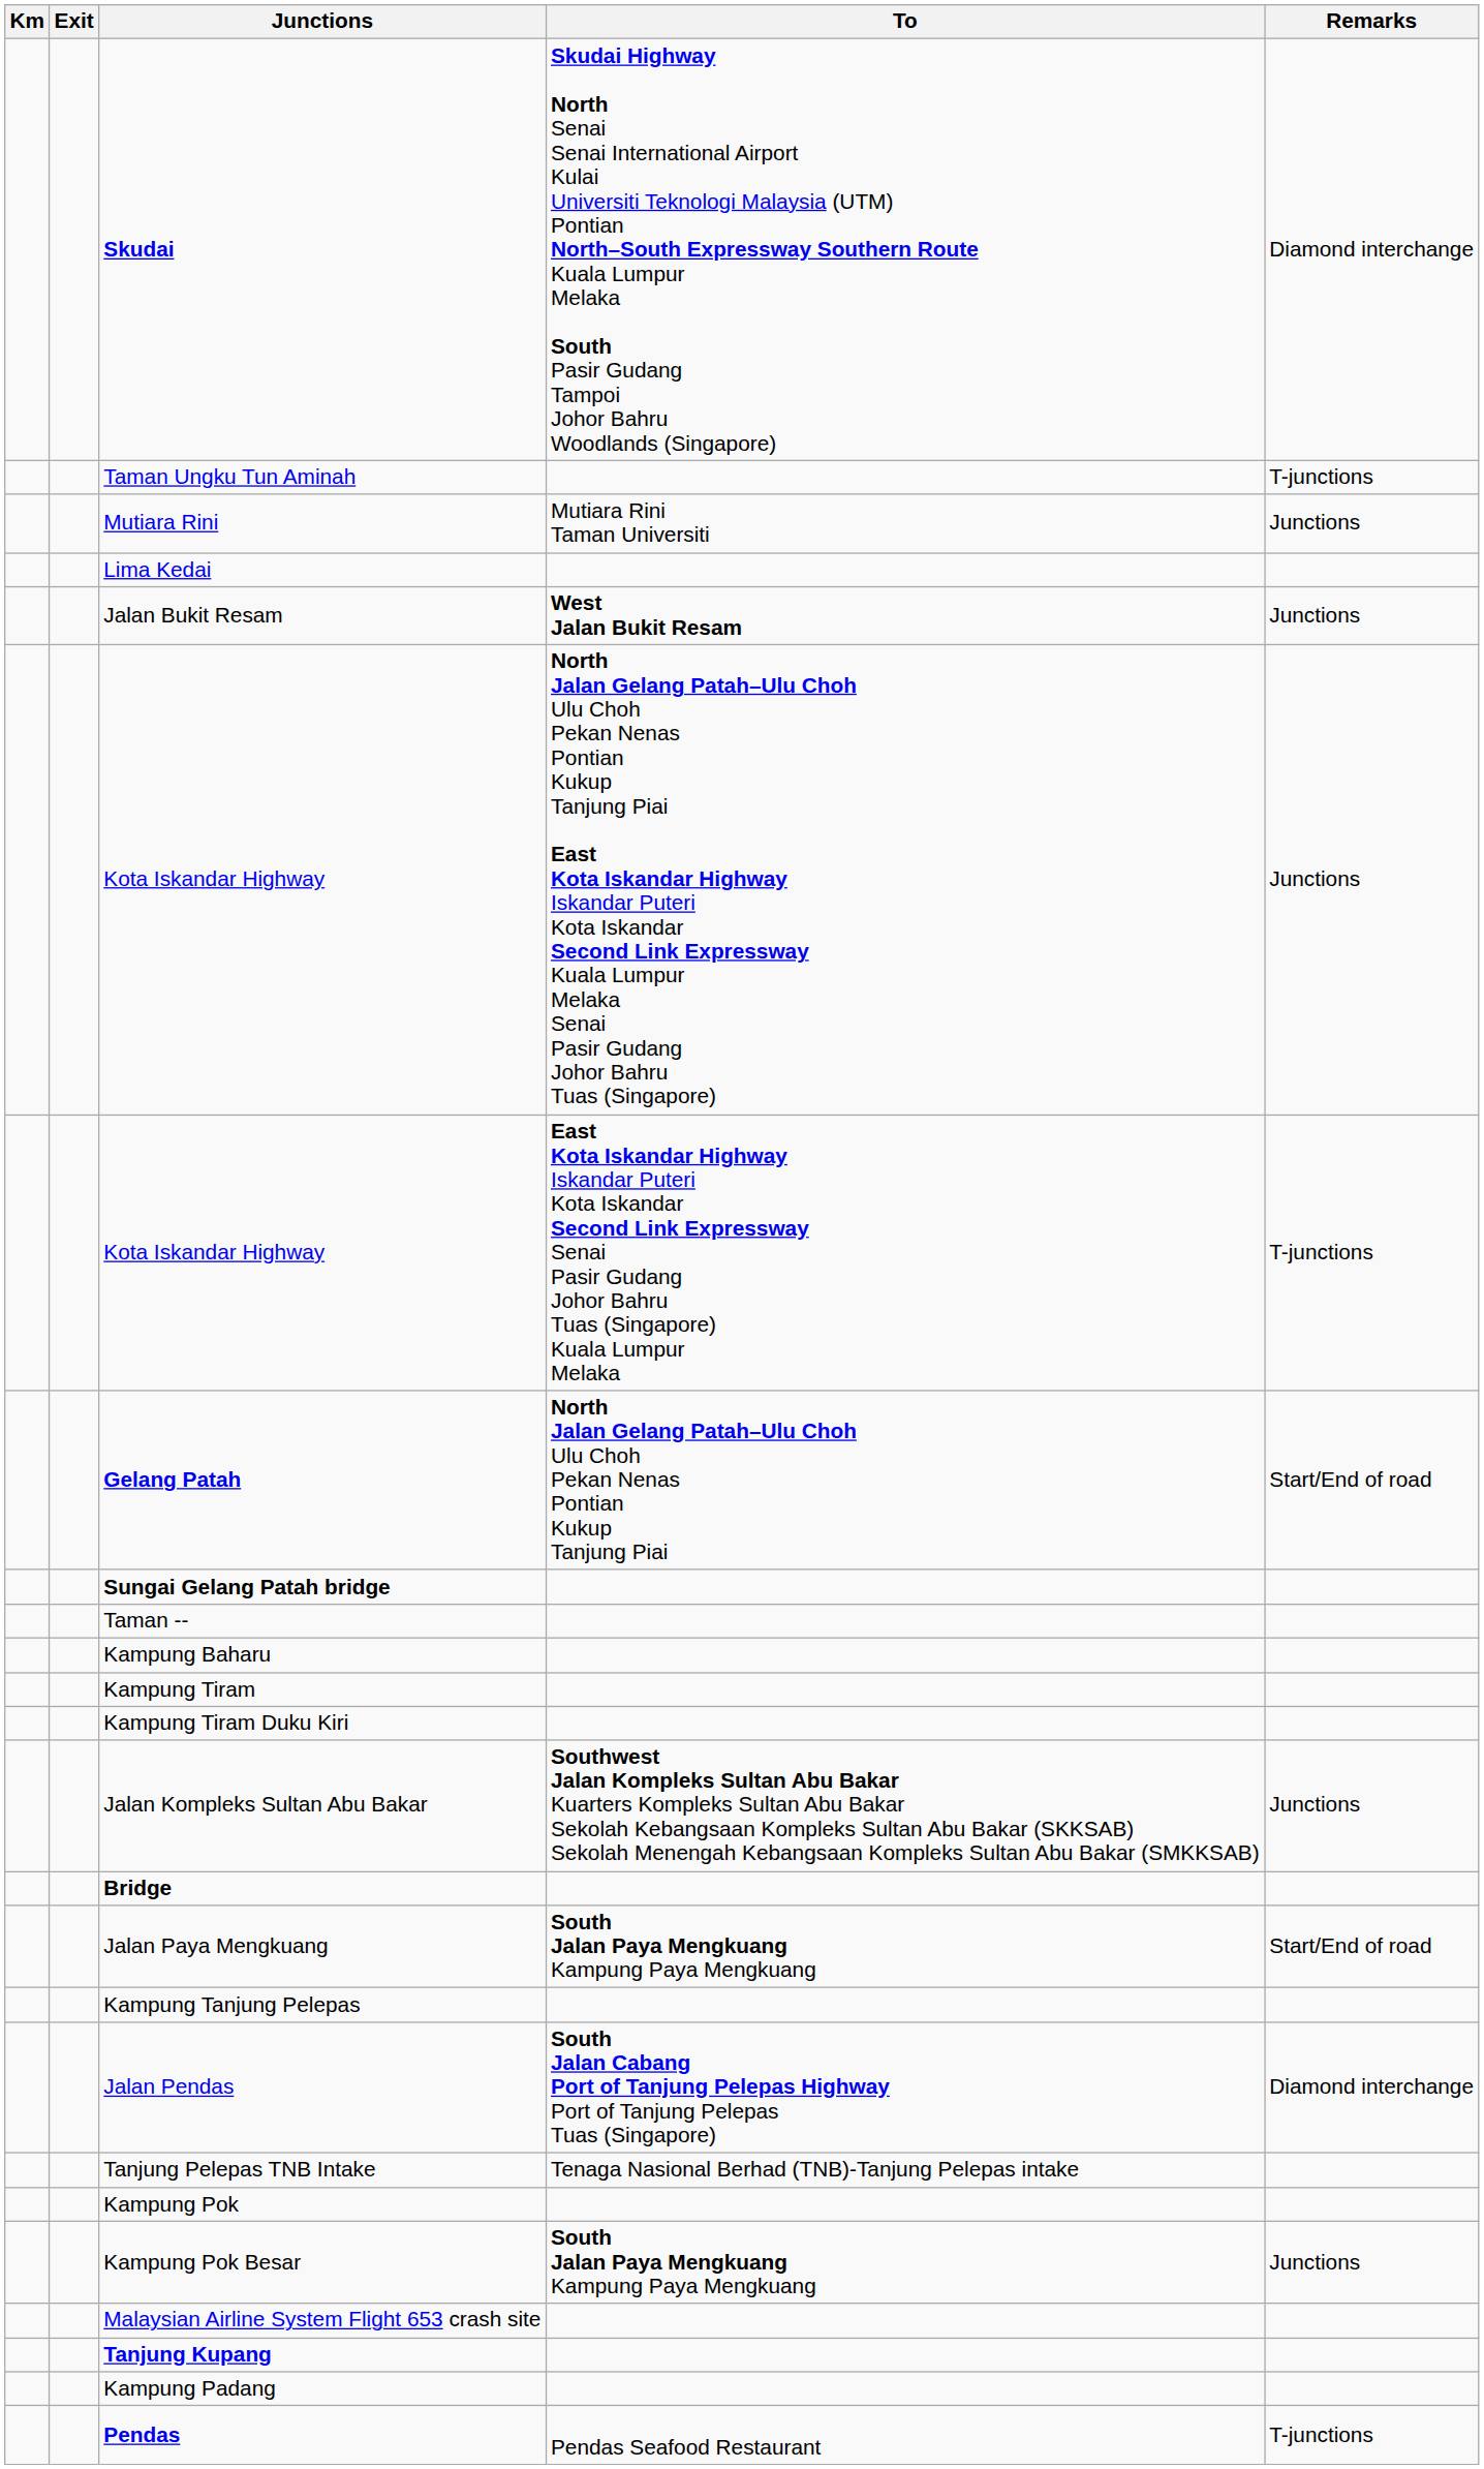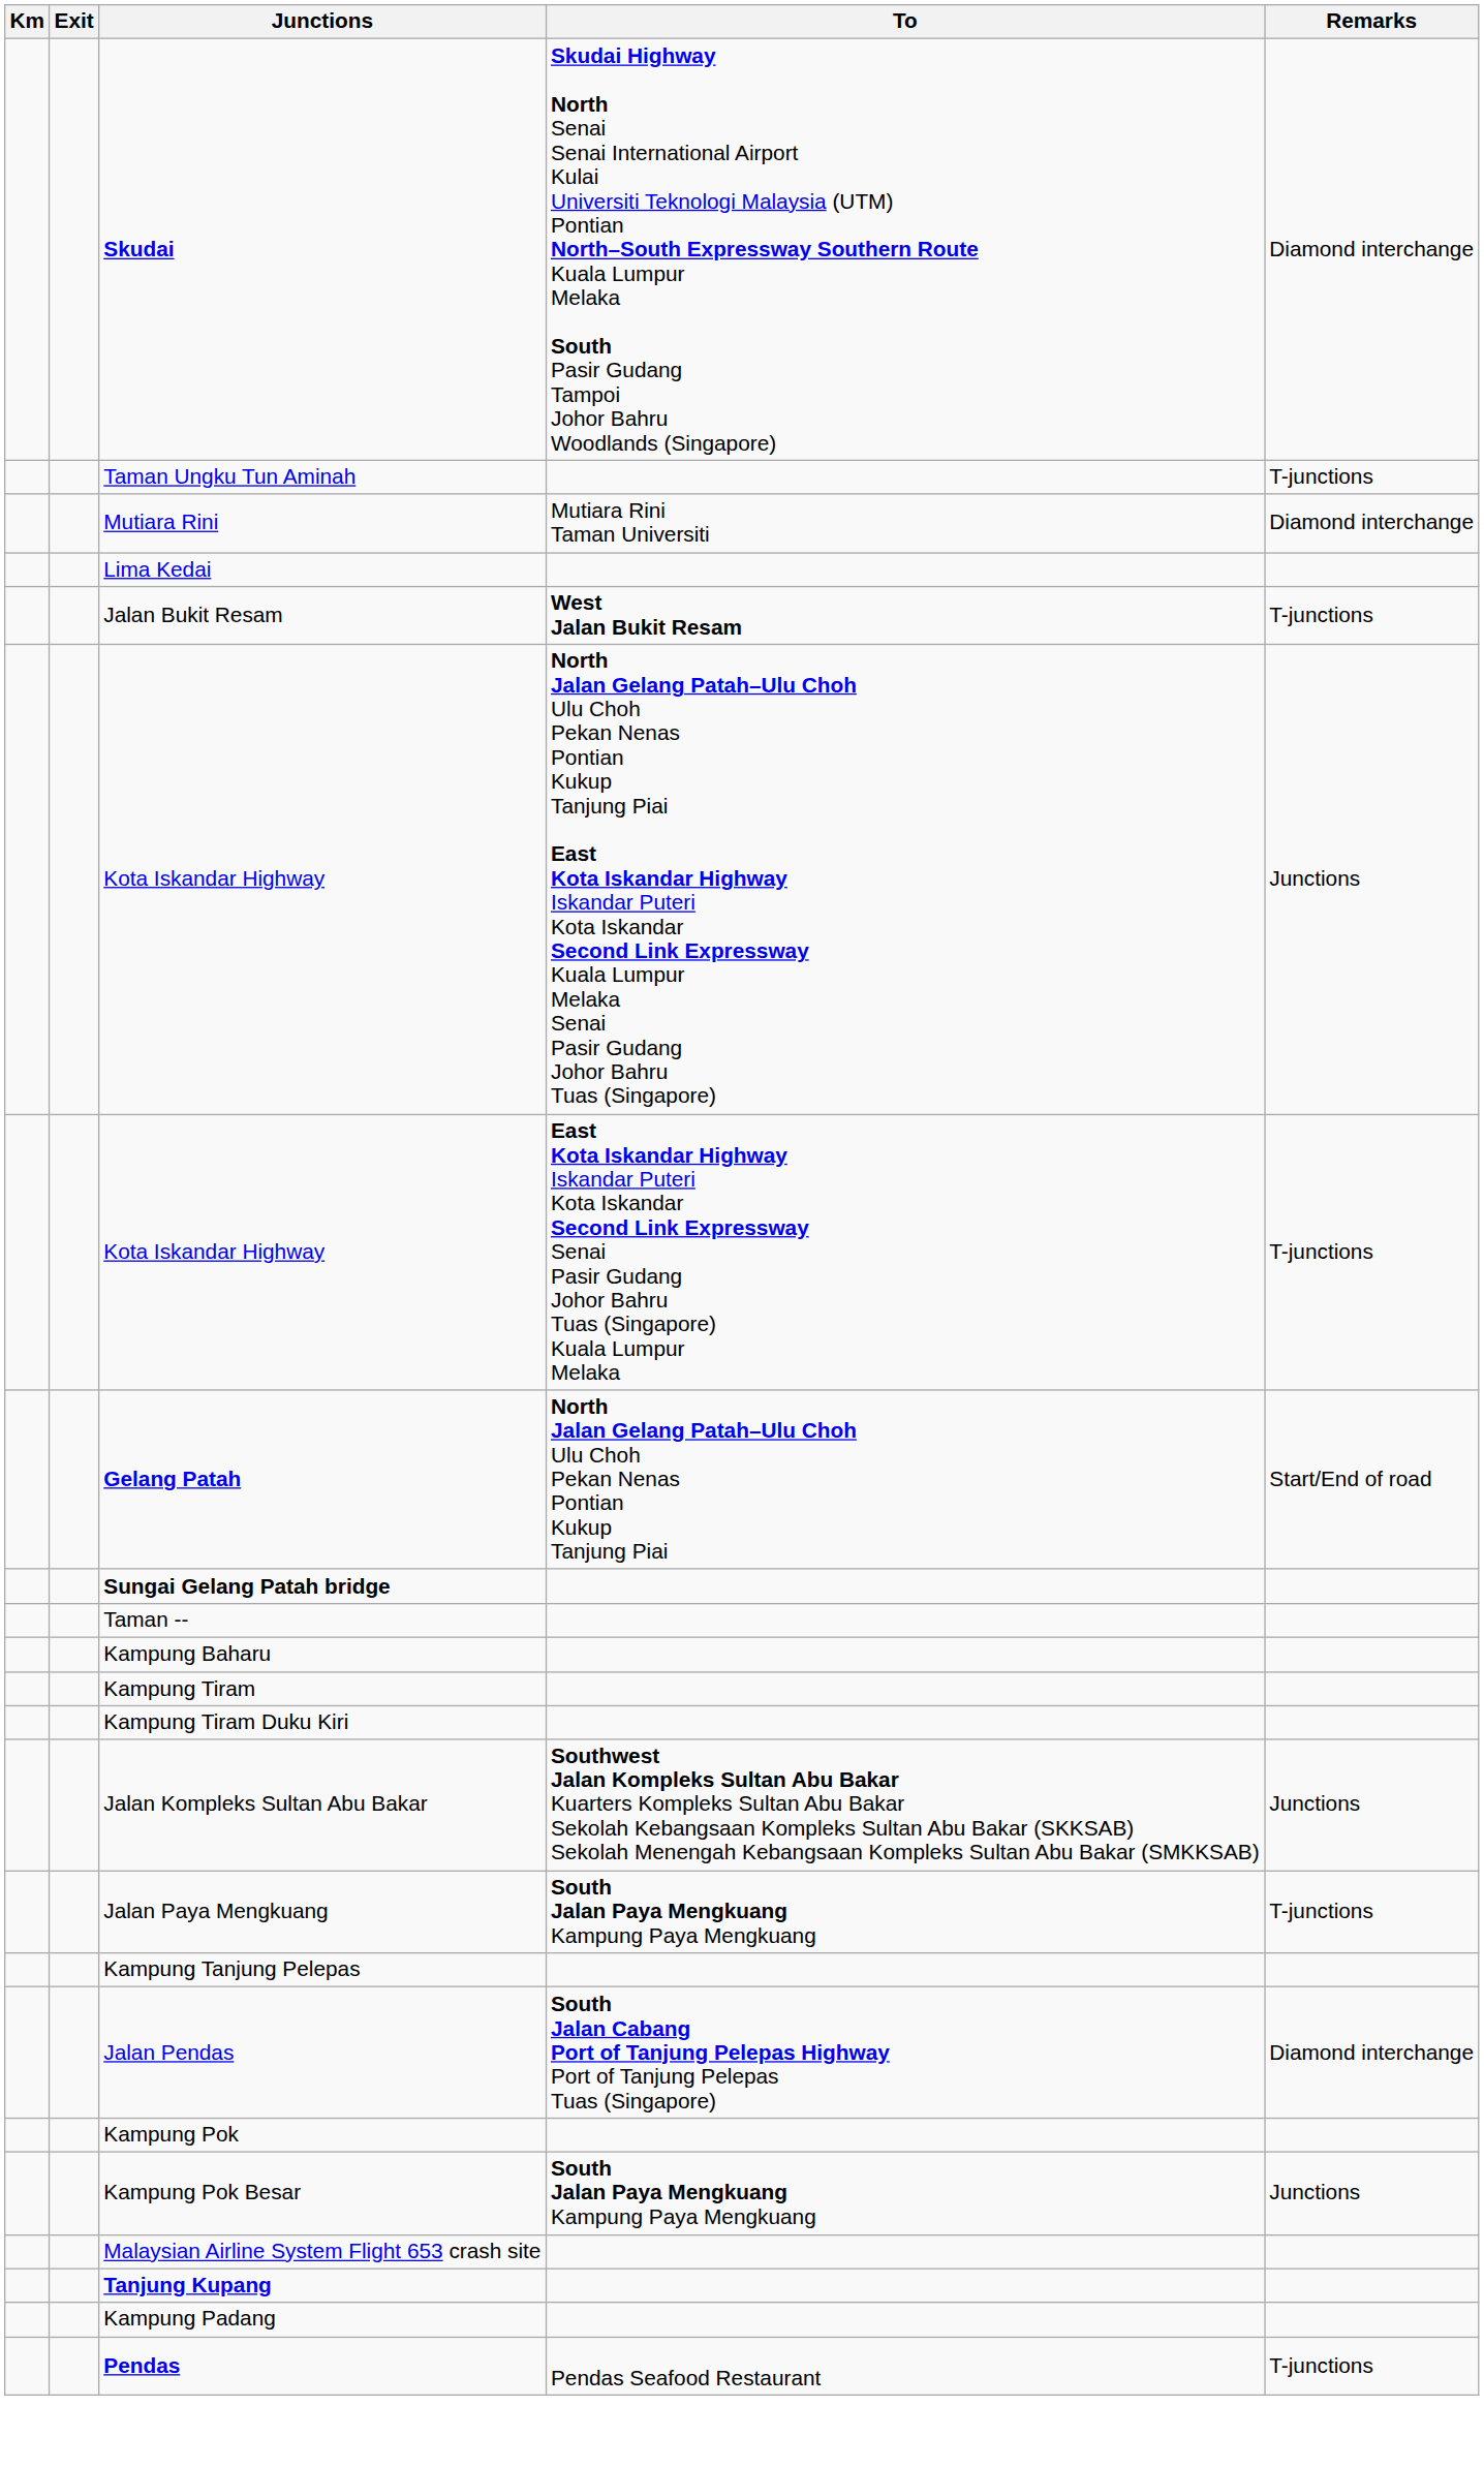Mutiara Rini | Remarks: Junctions -> Diamond interchange
Jalan Bukit Resam | Remarks: Junctions -> T-junctions
- row: Bridge
Jalan Paya Mengkuang | Remarks: Start/End of road -> T-junctions
- row: Tanjung Pelepas TNB Intake | Tenaga Nasional Berhad (TNB)-Tanjung Pelepas intake
